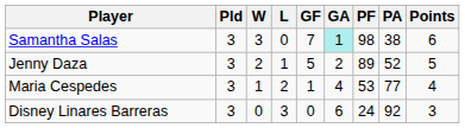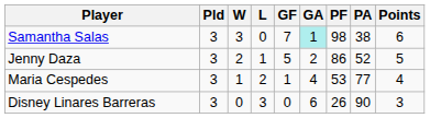Jenny Daza | PF: 89 -> 86
Disney Linares Barreras | PF: 24 -> 26
Disney Linares Barreras | PA: 92 -> 90
